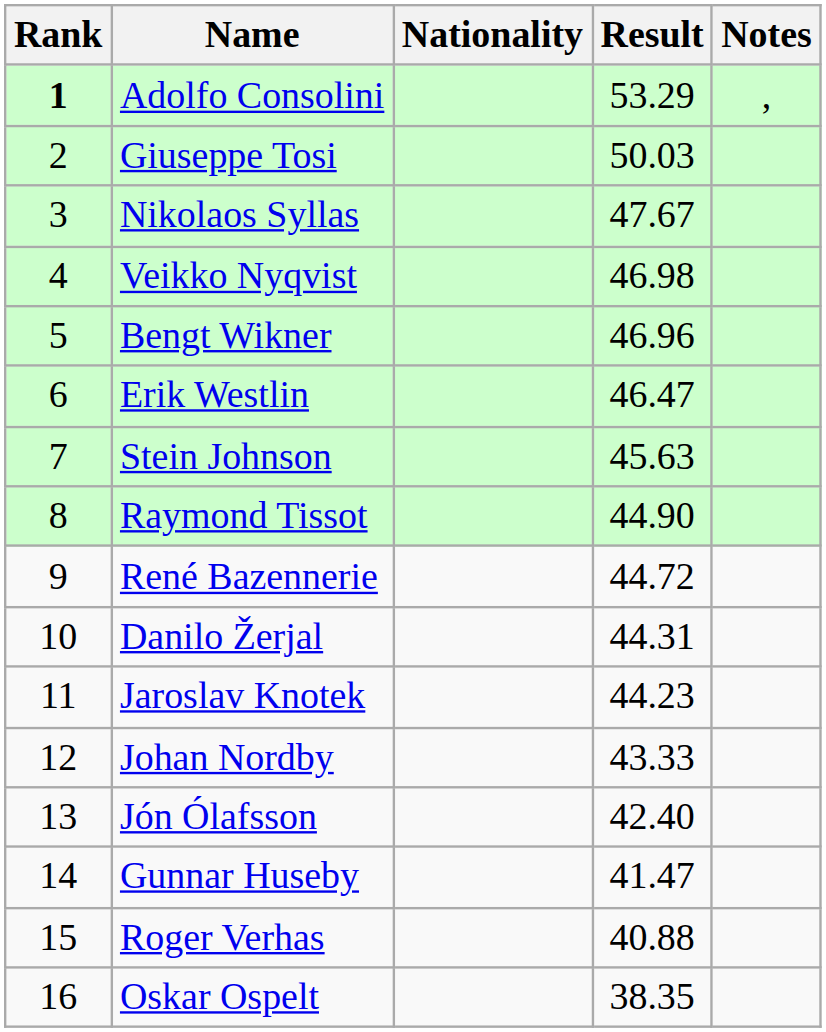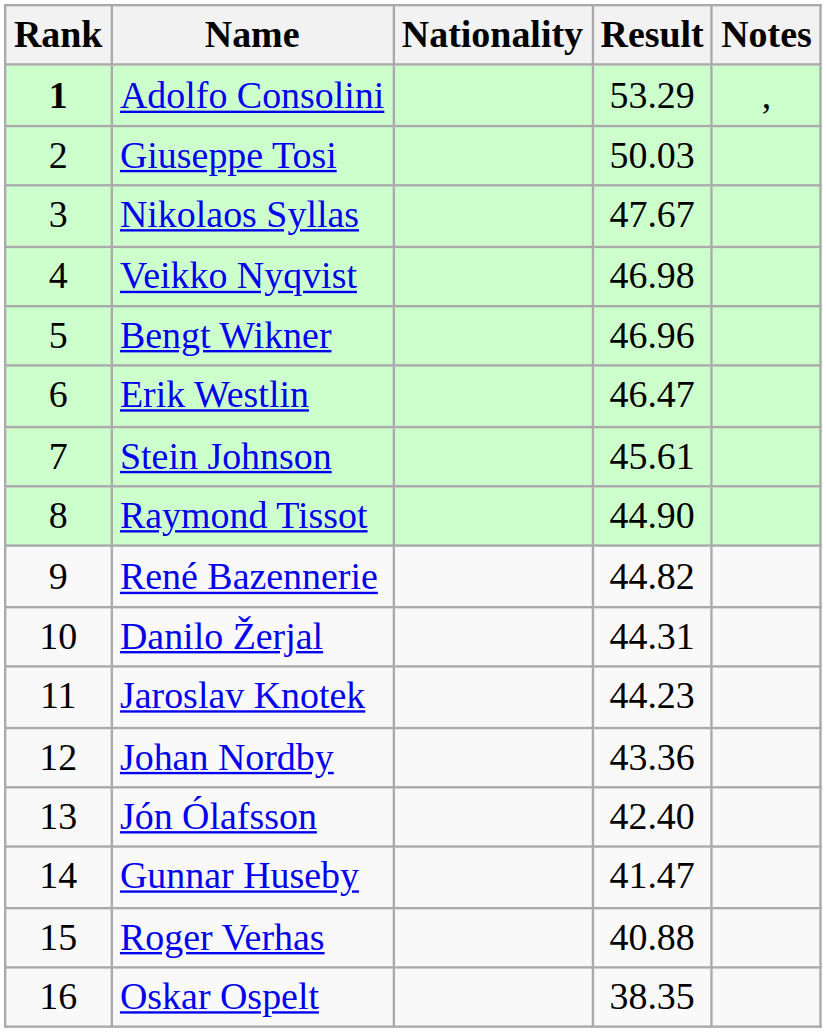Stein Johnson | Result: 45.63 -> 45.61
René Bazennerie | Result: 44.72 -> 44.82
Johan Nordby | Result: 43.33 -> 43.36
